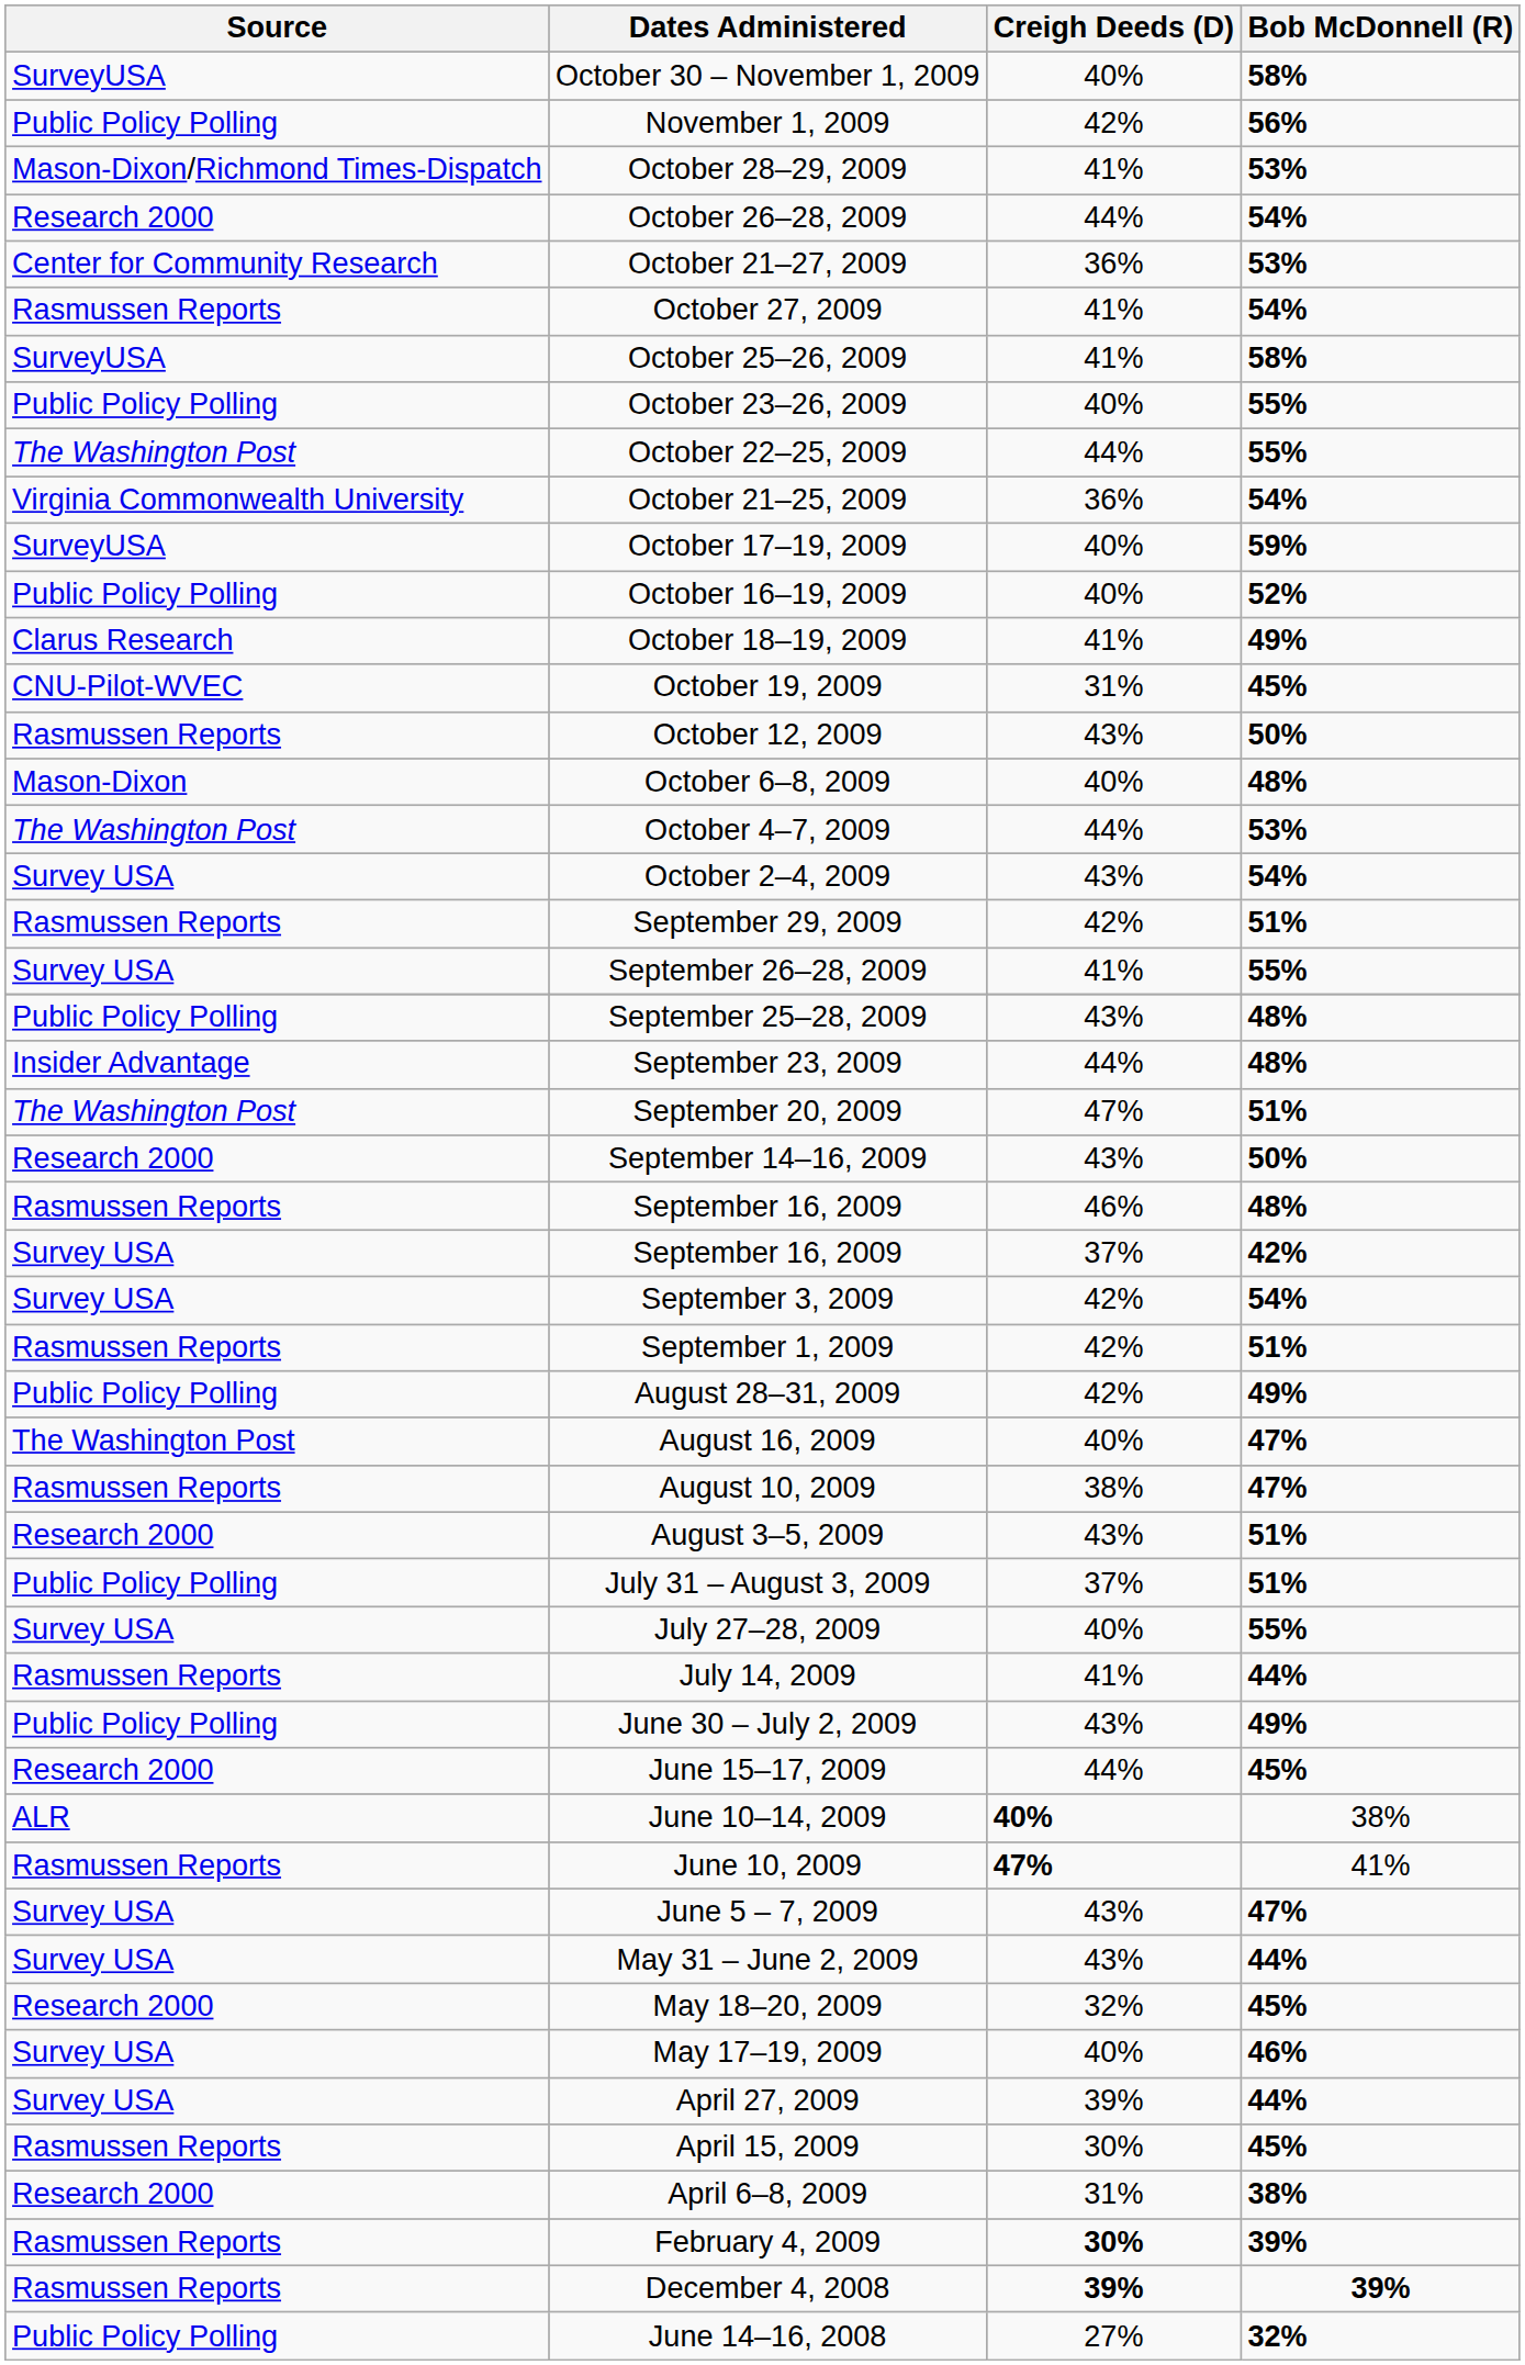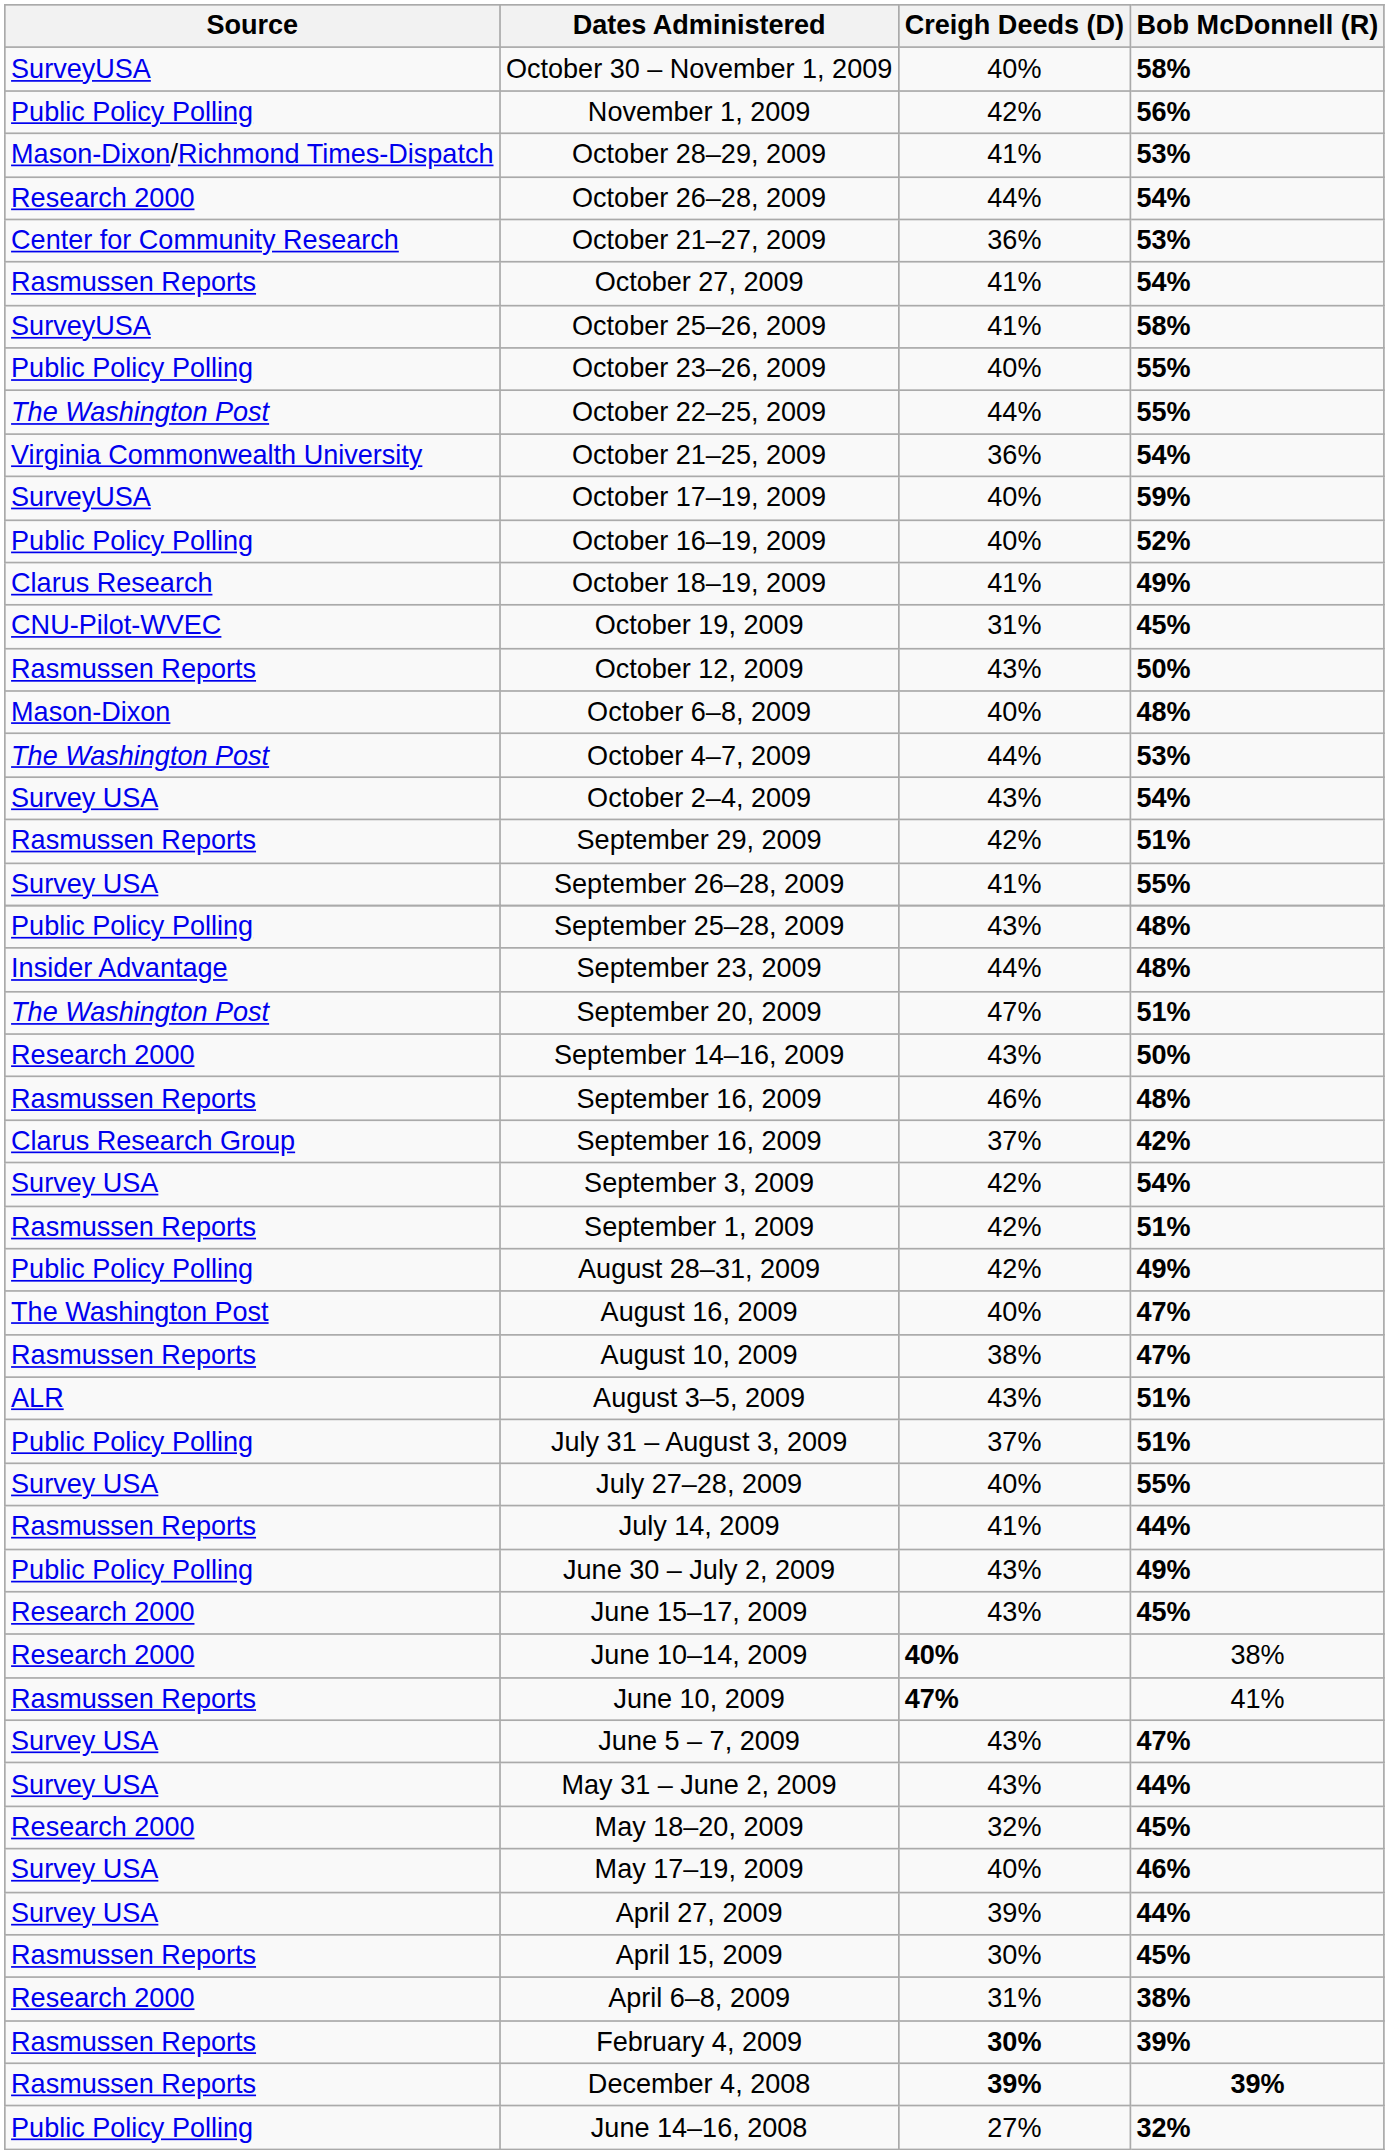September 16, 2009 / 42% | Source: Survey USA -> Clarus Research Group
August 3–5, 2009 | Source: Research 2000 -> ALR
June 15–17, 2009 | Creigh Deeds (D): 44% -> 43%
June 10–14, 2009 | Source: ALR -> Research 2000
